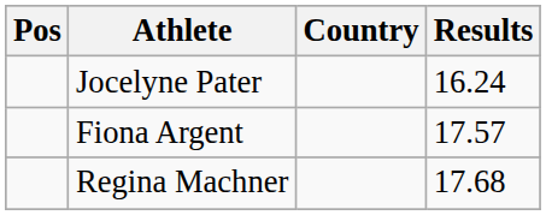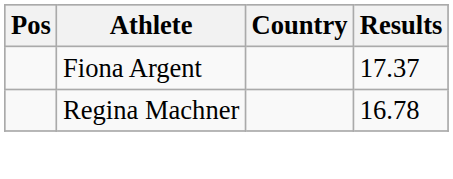- row: Jocelyne Pater | 16.24
Fiona Argent | Results: 17.57 -> 17.37
Regina Machner | Results: 17.68 -> 16.78
